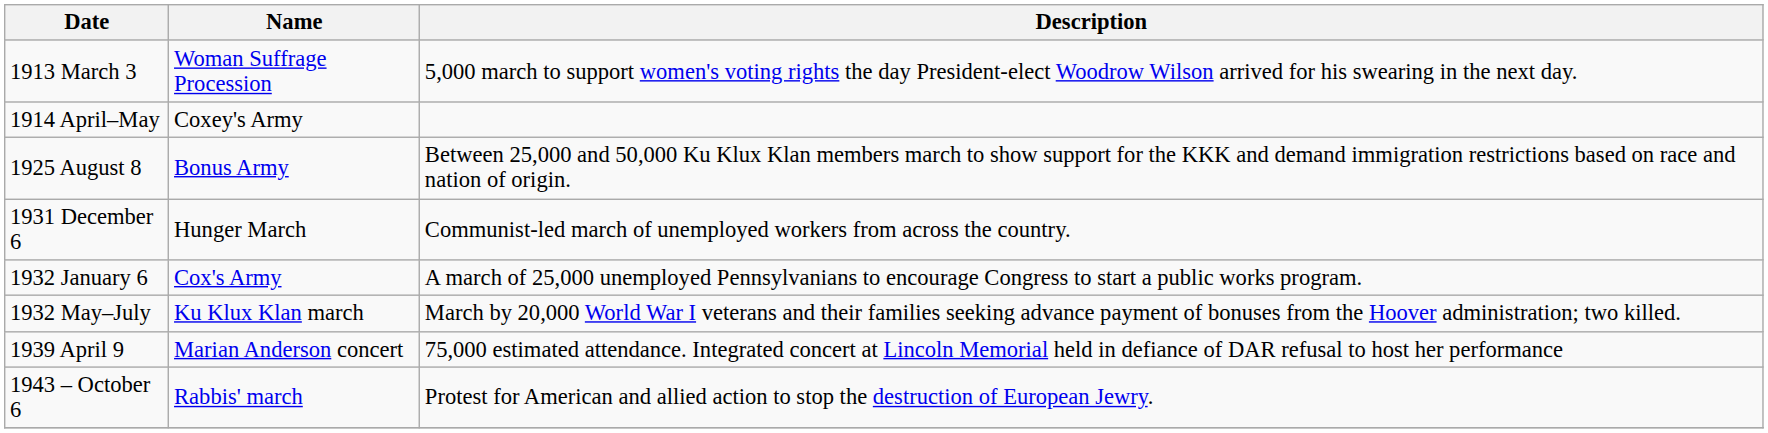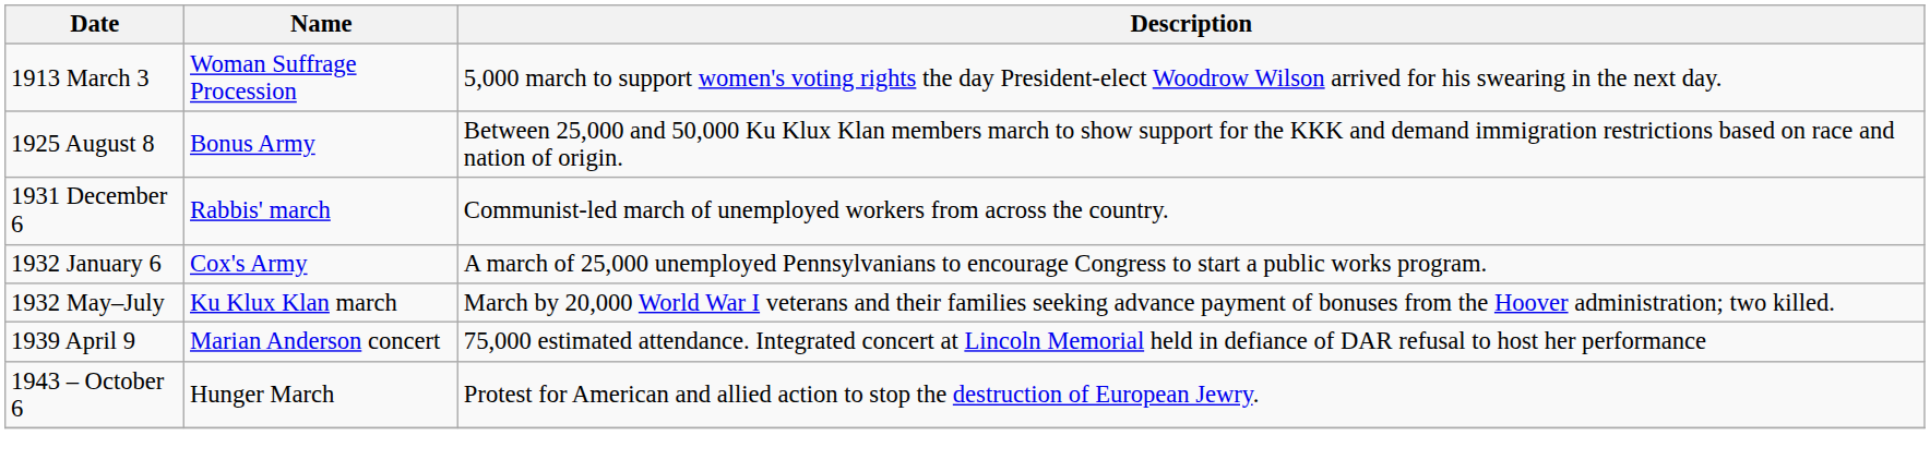- row: 1914 April–May | Coxey's Army
1931 December 6 | Name: Hunger March -> Rabbis' march
1943 – October 6 | Name: Rabbis' march -> Hunger March
